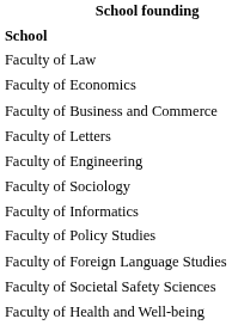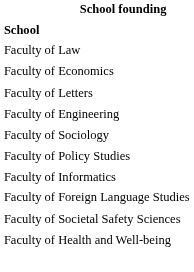- row: Faculty of Business and Commerce
rows swapped: Faculty of Informatics <-> Faculty of Policy Studies
